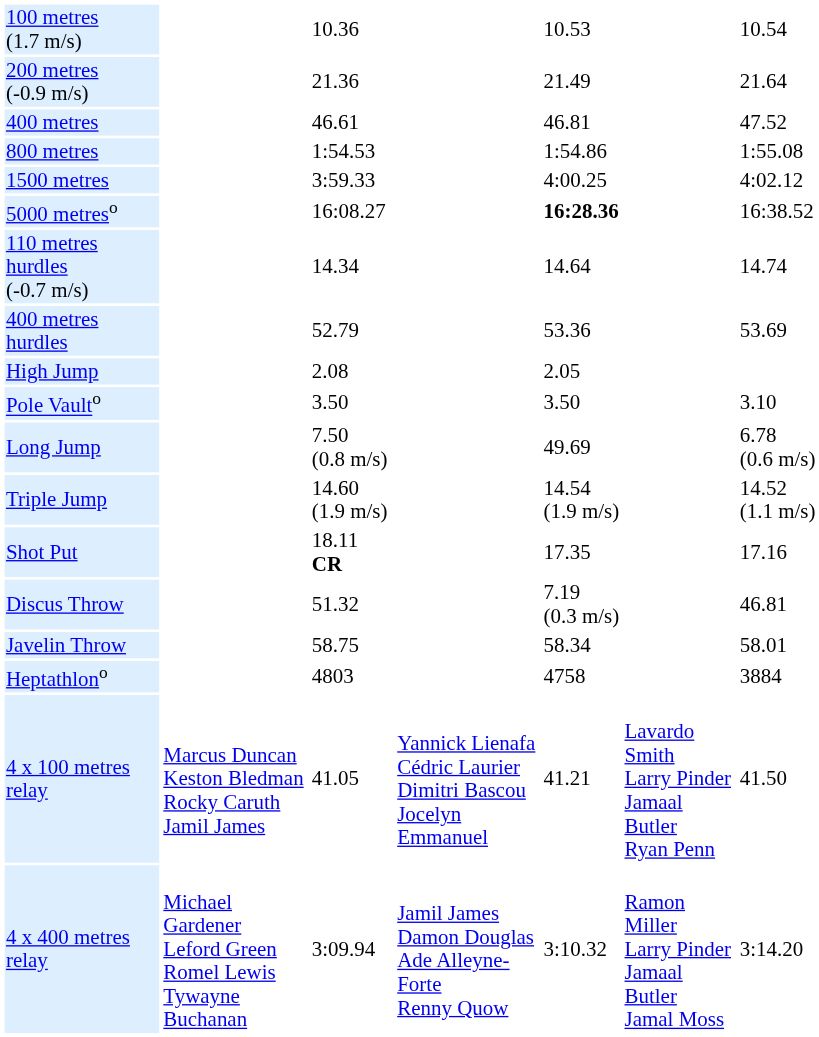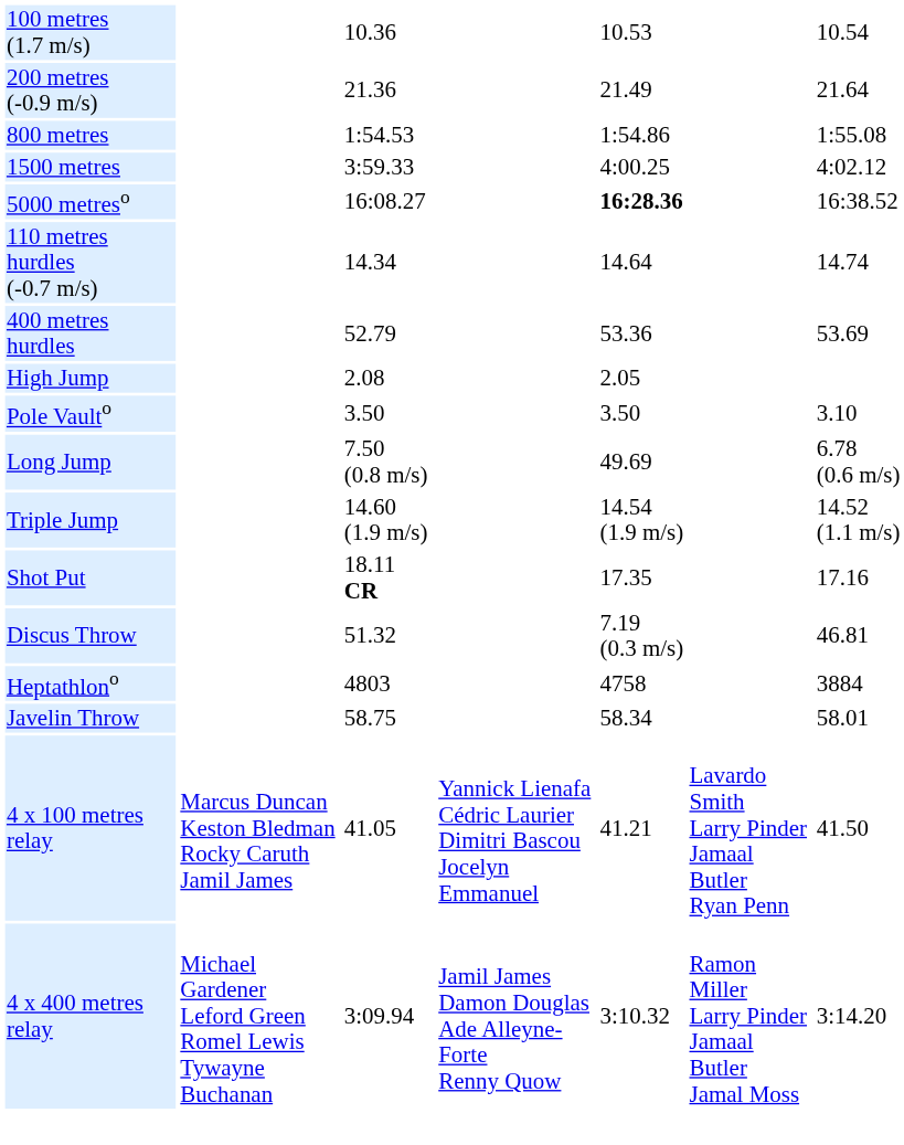- row: 400 metres | 46.61 | 46.81 | 47.52
rows swapped: Javelin Throw <-> Heptathlono
